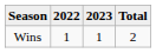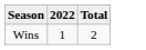- column: 2023 | 1
